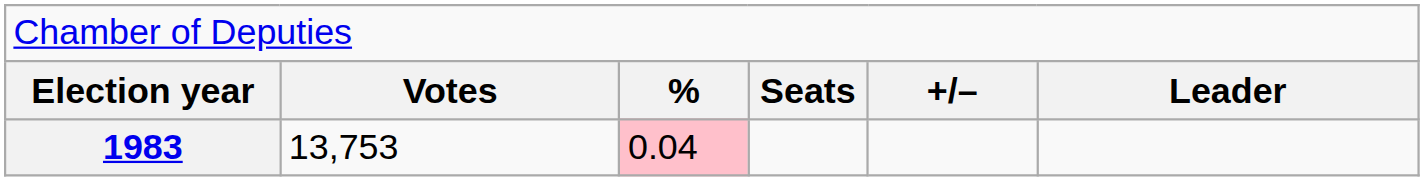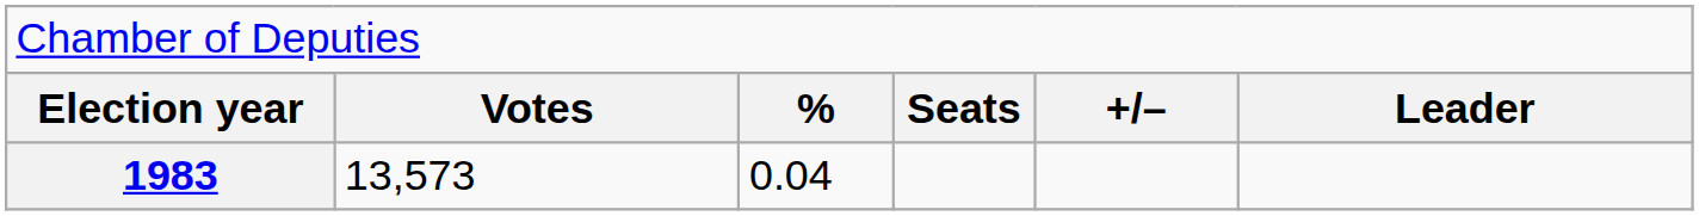1983 | column 2: 13,753 -> 13,573
1983 | column 3: pink background -> no background
